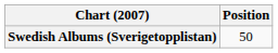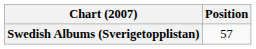Swedish Albums (Sverigetopplistan) | Position: 50 -> 57
